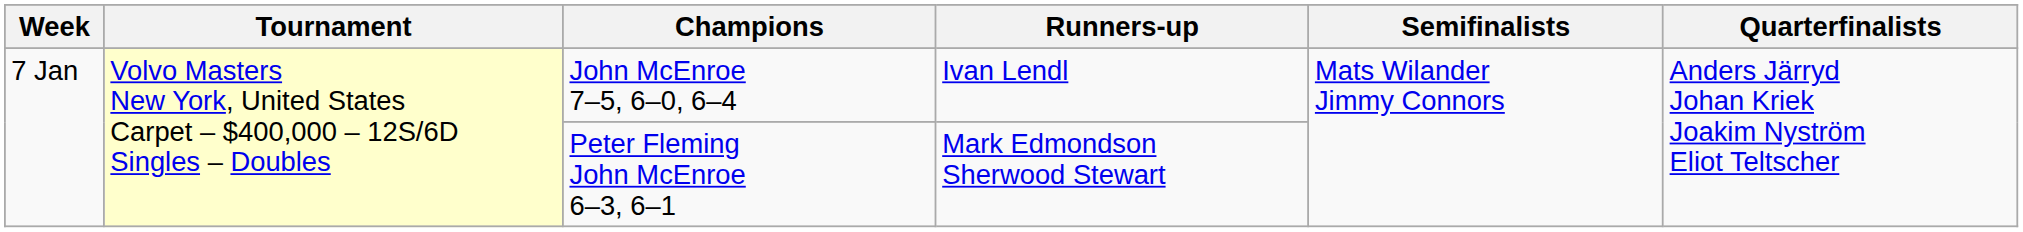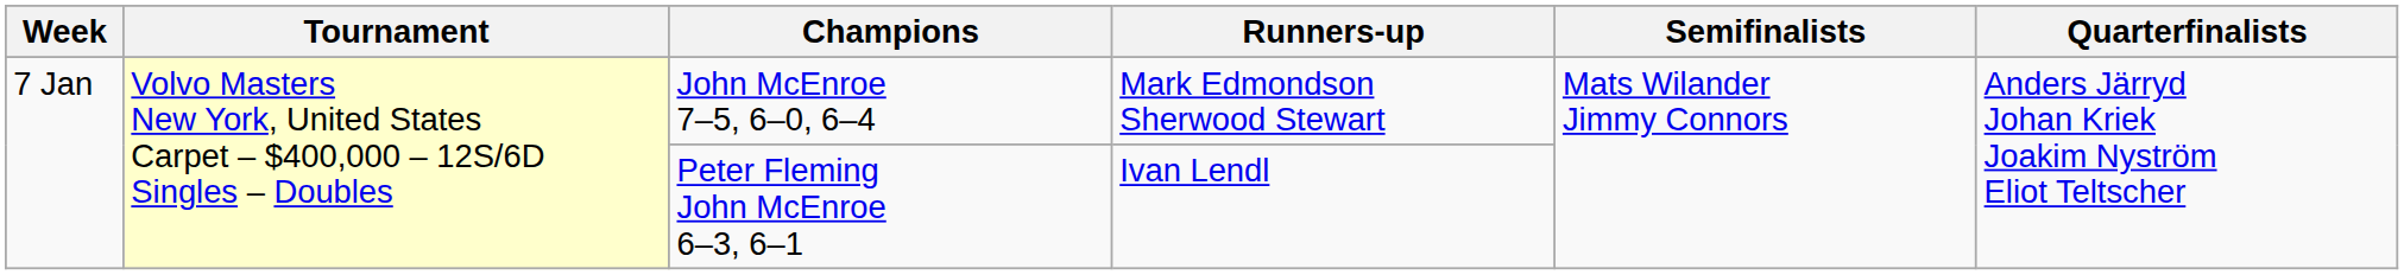John McEnroe 7–5, 6–0, 6–4 | Runners-up: Ivan Lendl -> Mark Edmondson Sherwood Stewart
Peter Fleming John McEnroe 6–3, 6–1 | Runners-up: Mark Edmondson Sherwood Stewart -> Ivan Lendl
